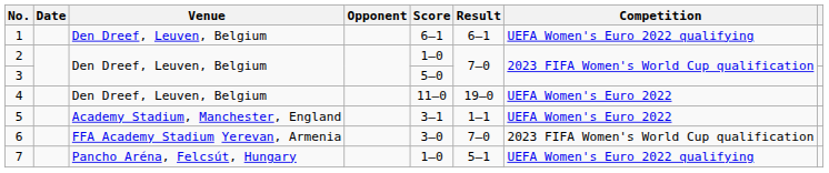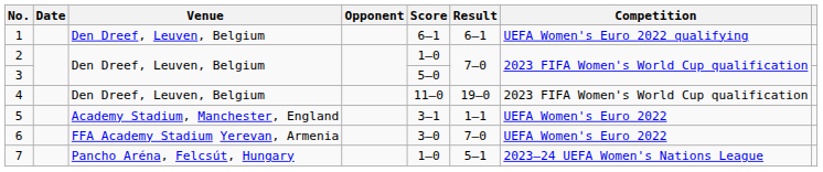4 | Competition: UEFA Women's Euro 2022 -> 2023 FIFA Women's World Cup qualification
6 | Competition: 2023 FIFA Women's World Cup qualification -> UEFA Women's Euro 2022
7 | Competition: UEFA Women's Euro 2022 qualifying -> 2023–24 UEFA Women's Nations League
